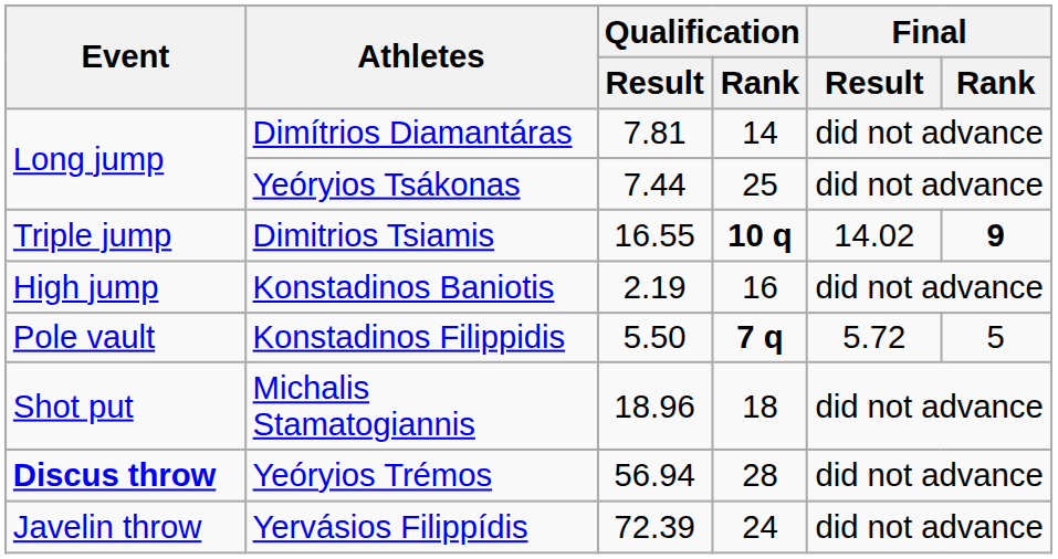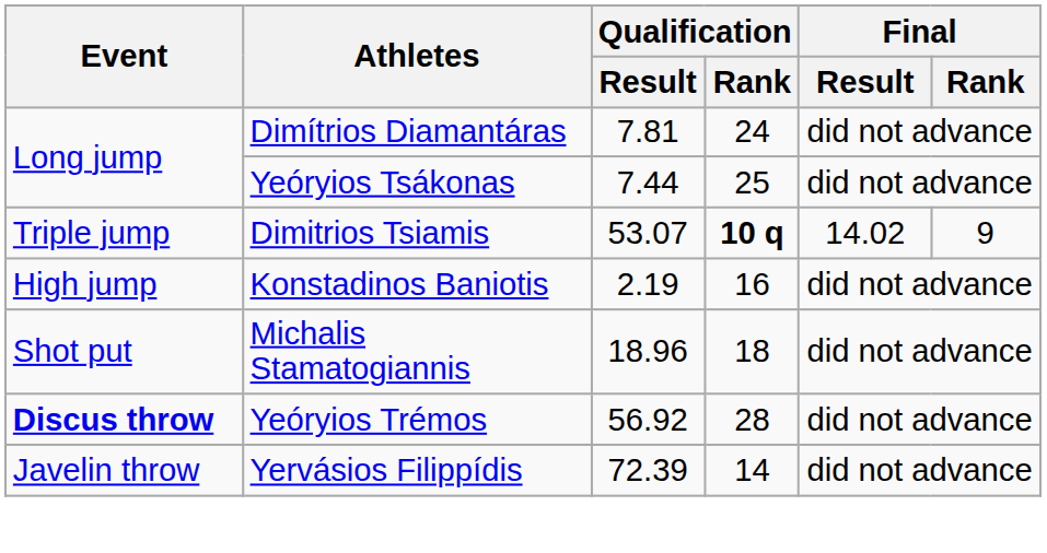Dimítrios Diamantáras | Qualification / Rank: 14 -> 24
Dimitrios Tsiamis | Qualification / Result: 16.55 -> 53.07
Dimitrios Tsiamis | Final / Rank: bold -> normal
- row: Pole vault | Konstadinos Filippidis | 5.50 | 7 q | 5.72 | 5
Yeóryios Trémos | Qualification / Result: 56.94 -> 56.92
Yervásios Filippídis | Qualification / Rank: 24 -> 14
